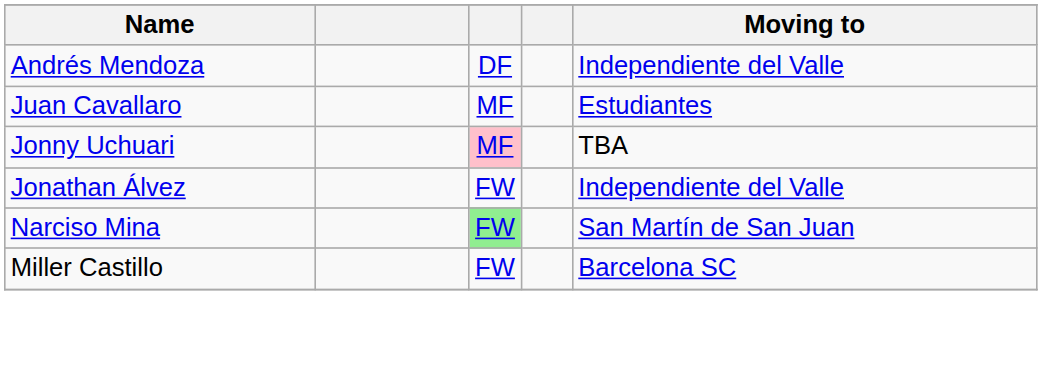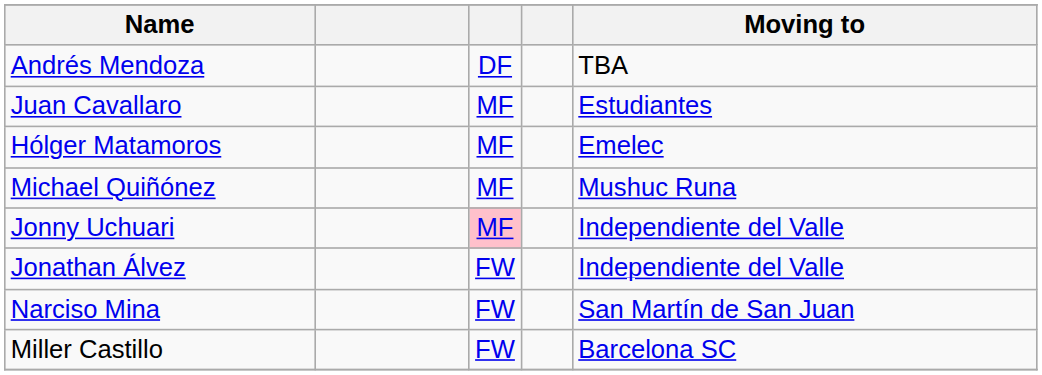Andrés Mendoza | Moving to: Independiente del Valle -> TBA
+ row: Hólger Matamoros | MF | Emelec
+ row: Michael Quiñónez | MF | Mushuc Runa
Jonny Uchuari | Moving to: TBA -> Independiente del Valle
Narciso Mina | column 3: lightgreen background -> no background
